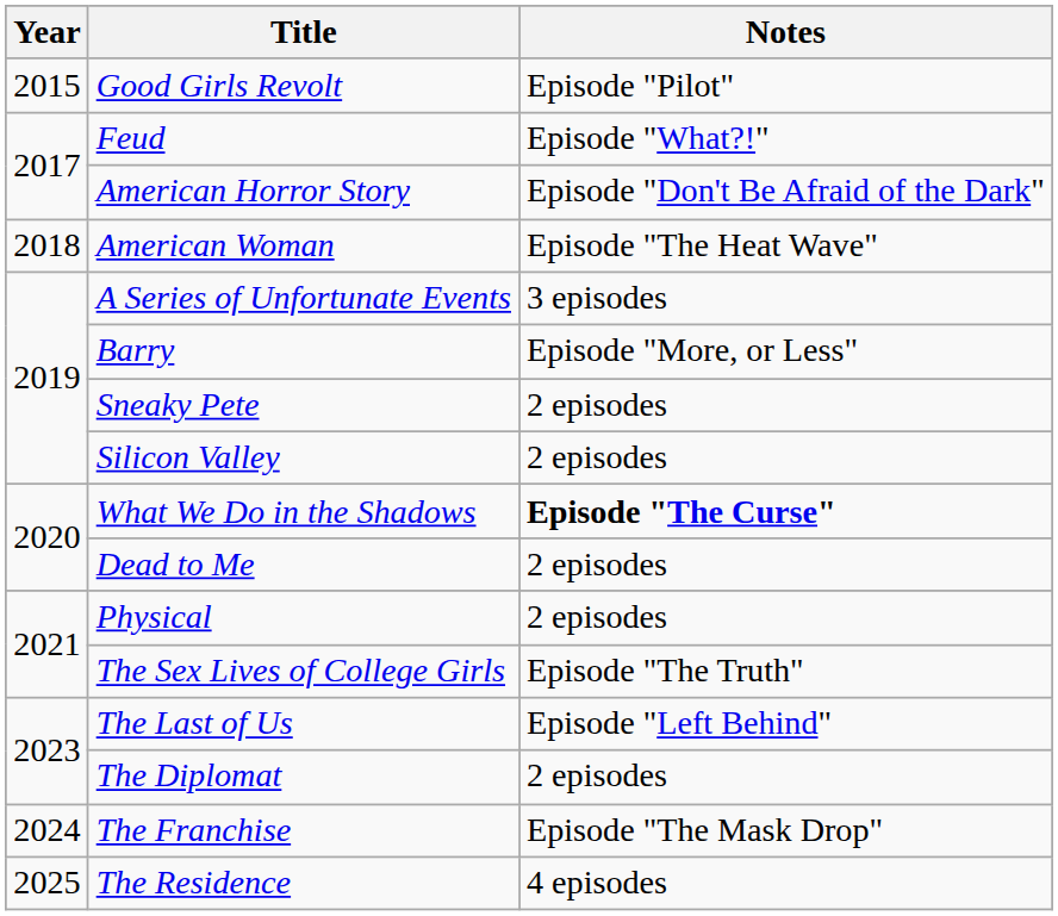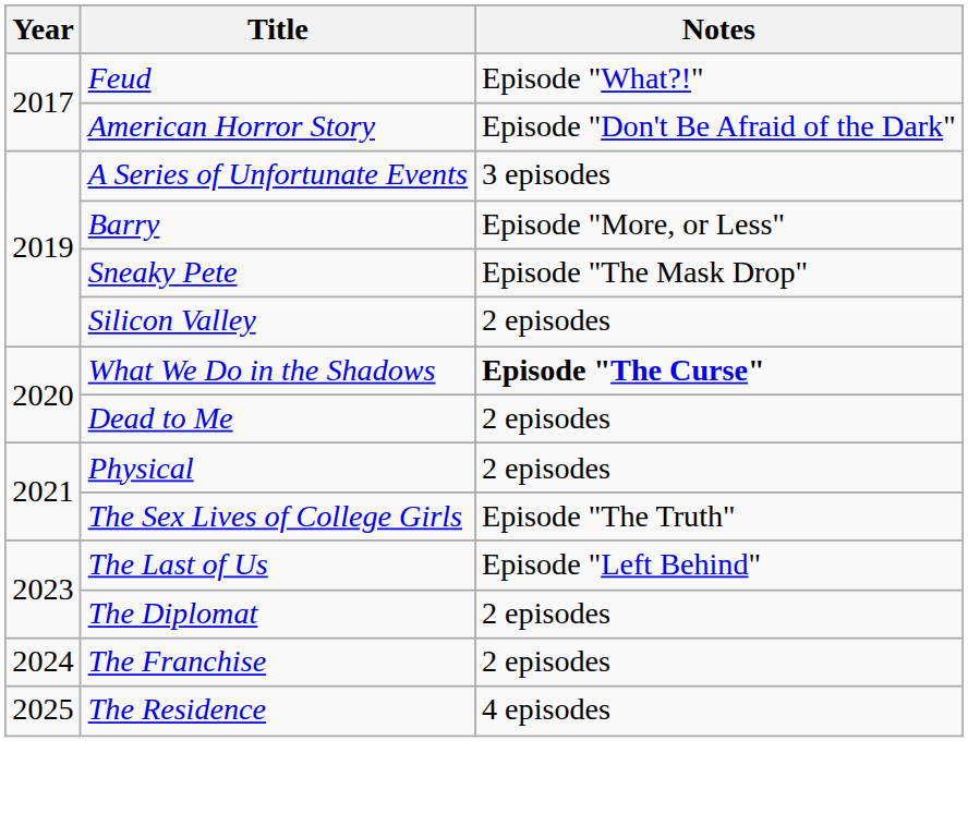- row: 2015 | Good Girls Revolt | Episode "Pilot"
- row: 2018 | American Woman | Episode "The Heat Wave"
Sneaky Pete | Notes: 2 episodes -> Episode "The Mask Drop"
The Franchise | Notes: Episode "The Mask Drop" -> 2 episodes
